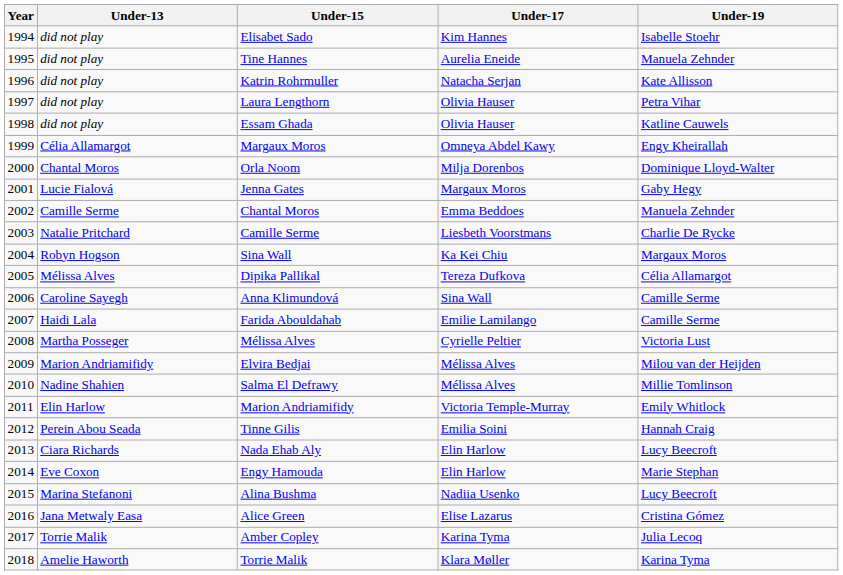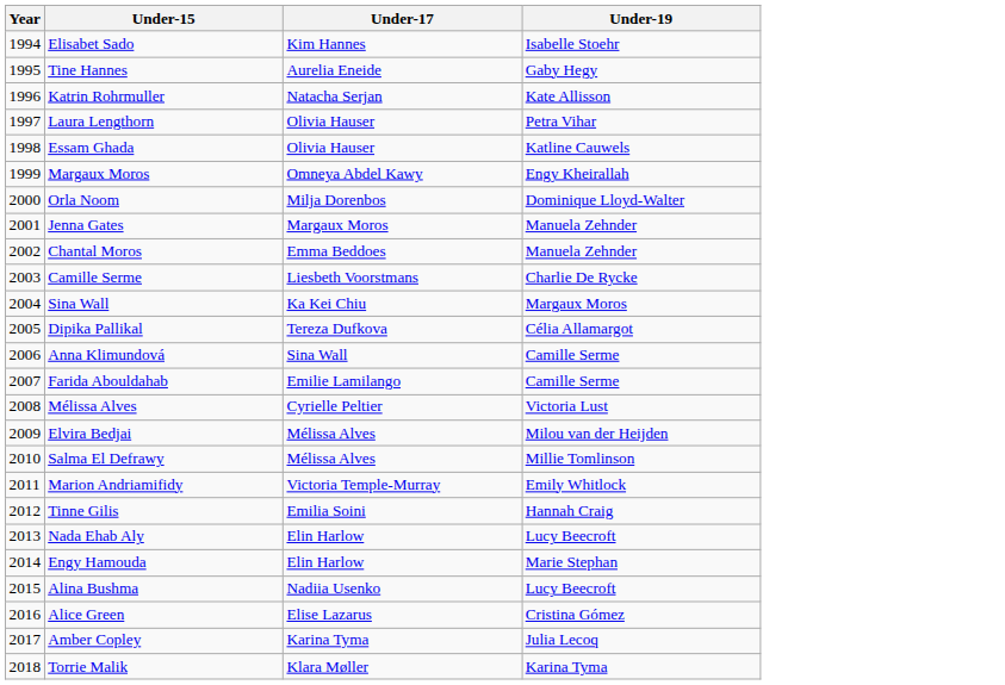- column: Under-13 | did not play | did not play | did not play | did not play | did not play | Célia Allamargot | Chantal Moros | Lucie Fialová | Camille Serme | Natalie Pritchard | Robyn Hogson | Mélissa Alves | Caroline Sayegh | Haidi Lala | Martha Posseger | Marion Andriamifidy | Nadine Shahien | Elin Harlow | Perein Abou Seada | Ciara Richards | Eve Coxon | Marina Stefanoni | Jana Metwaly Easa | Torrie Malik | Amelie Haworth
Tine Hannes | Under-19: Manuela Zehnder -> Gaby Hegy
Jenna Gates | Under-19: Gaby Hegy -> Manuela Zehnder
